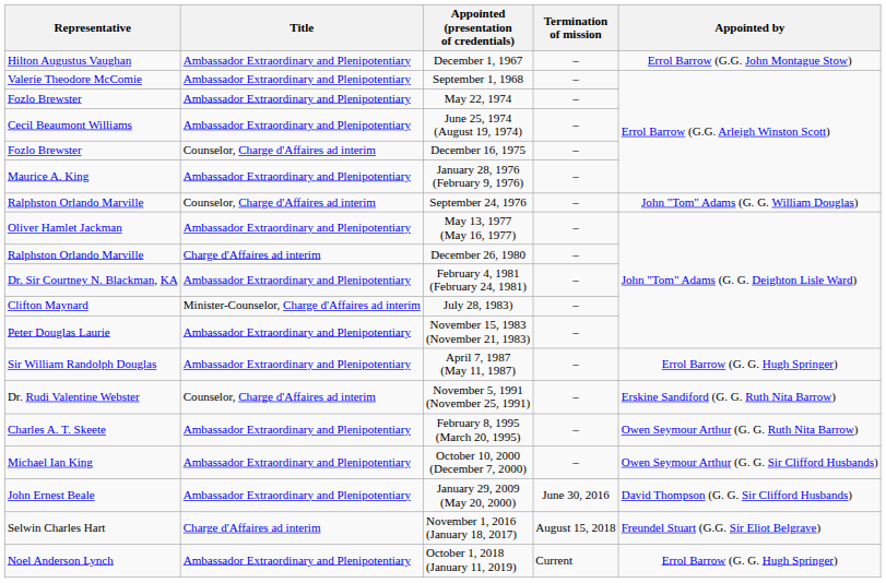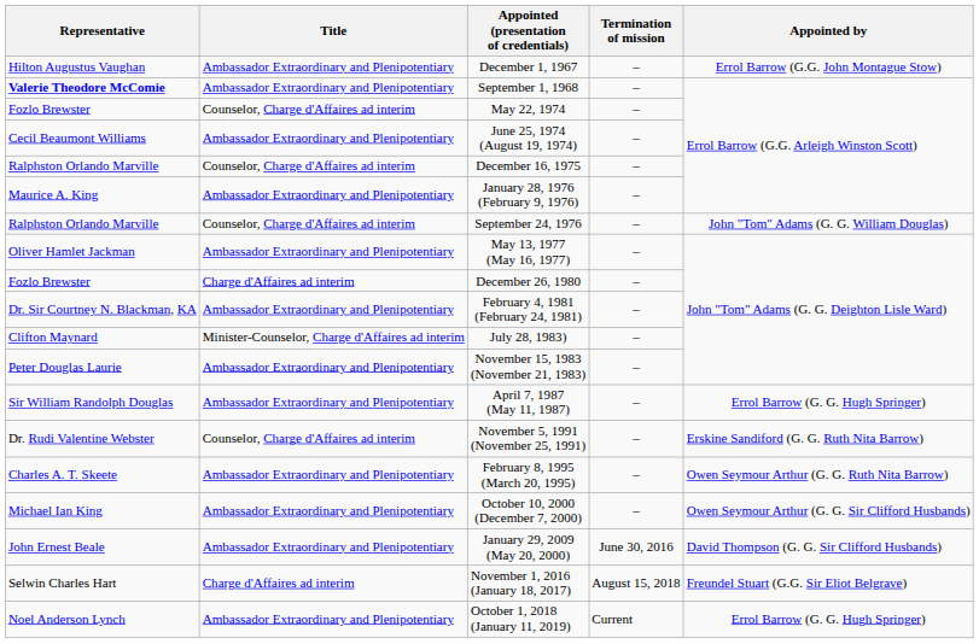September 1, 1968 | Representative: normal -> bold
May 22, 1974 | Title: Ambassador Extraordinary and Plenipotentiary -> Counselor, Charge d'Affaires ad interim
December 16, 1975 | Representative: Fozlo Brewster -> Ralphston Orlando Marville
December 26, 1980 | Representative: Ralphston Orlando Marville -> Fozlo Brewster
